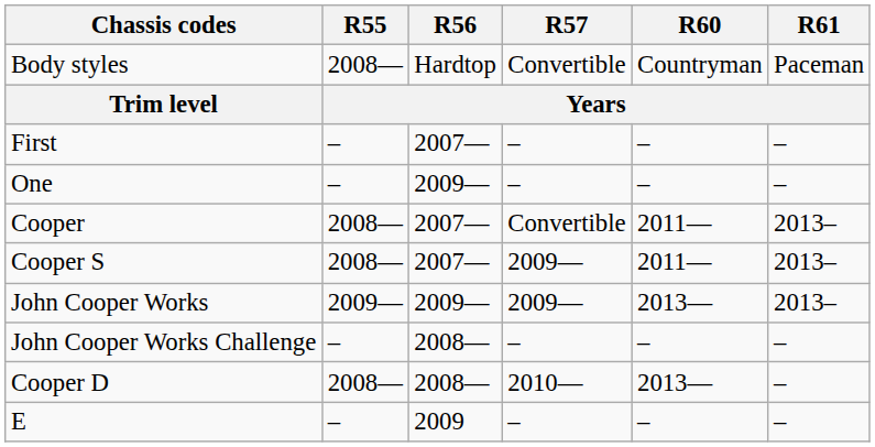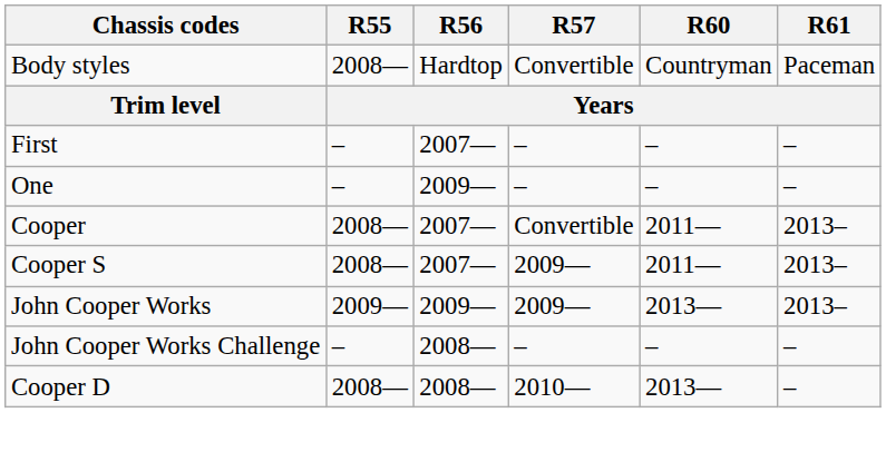- row: E | – | 2009 | – | – | –
